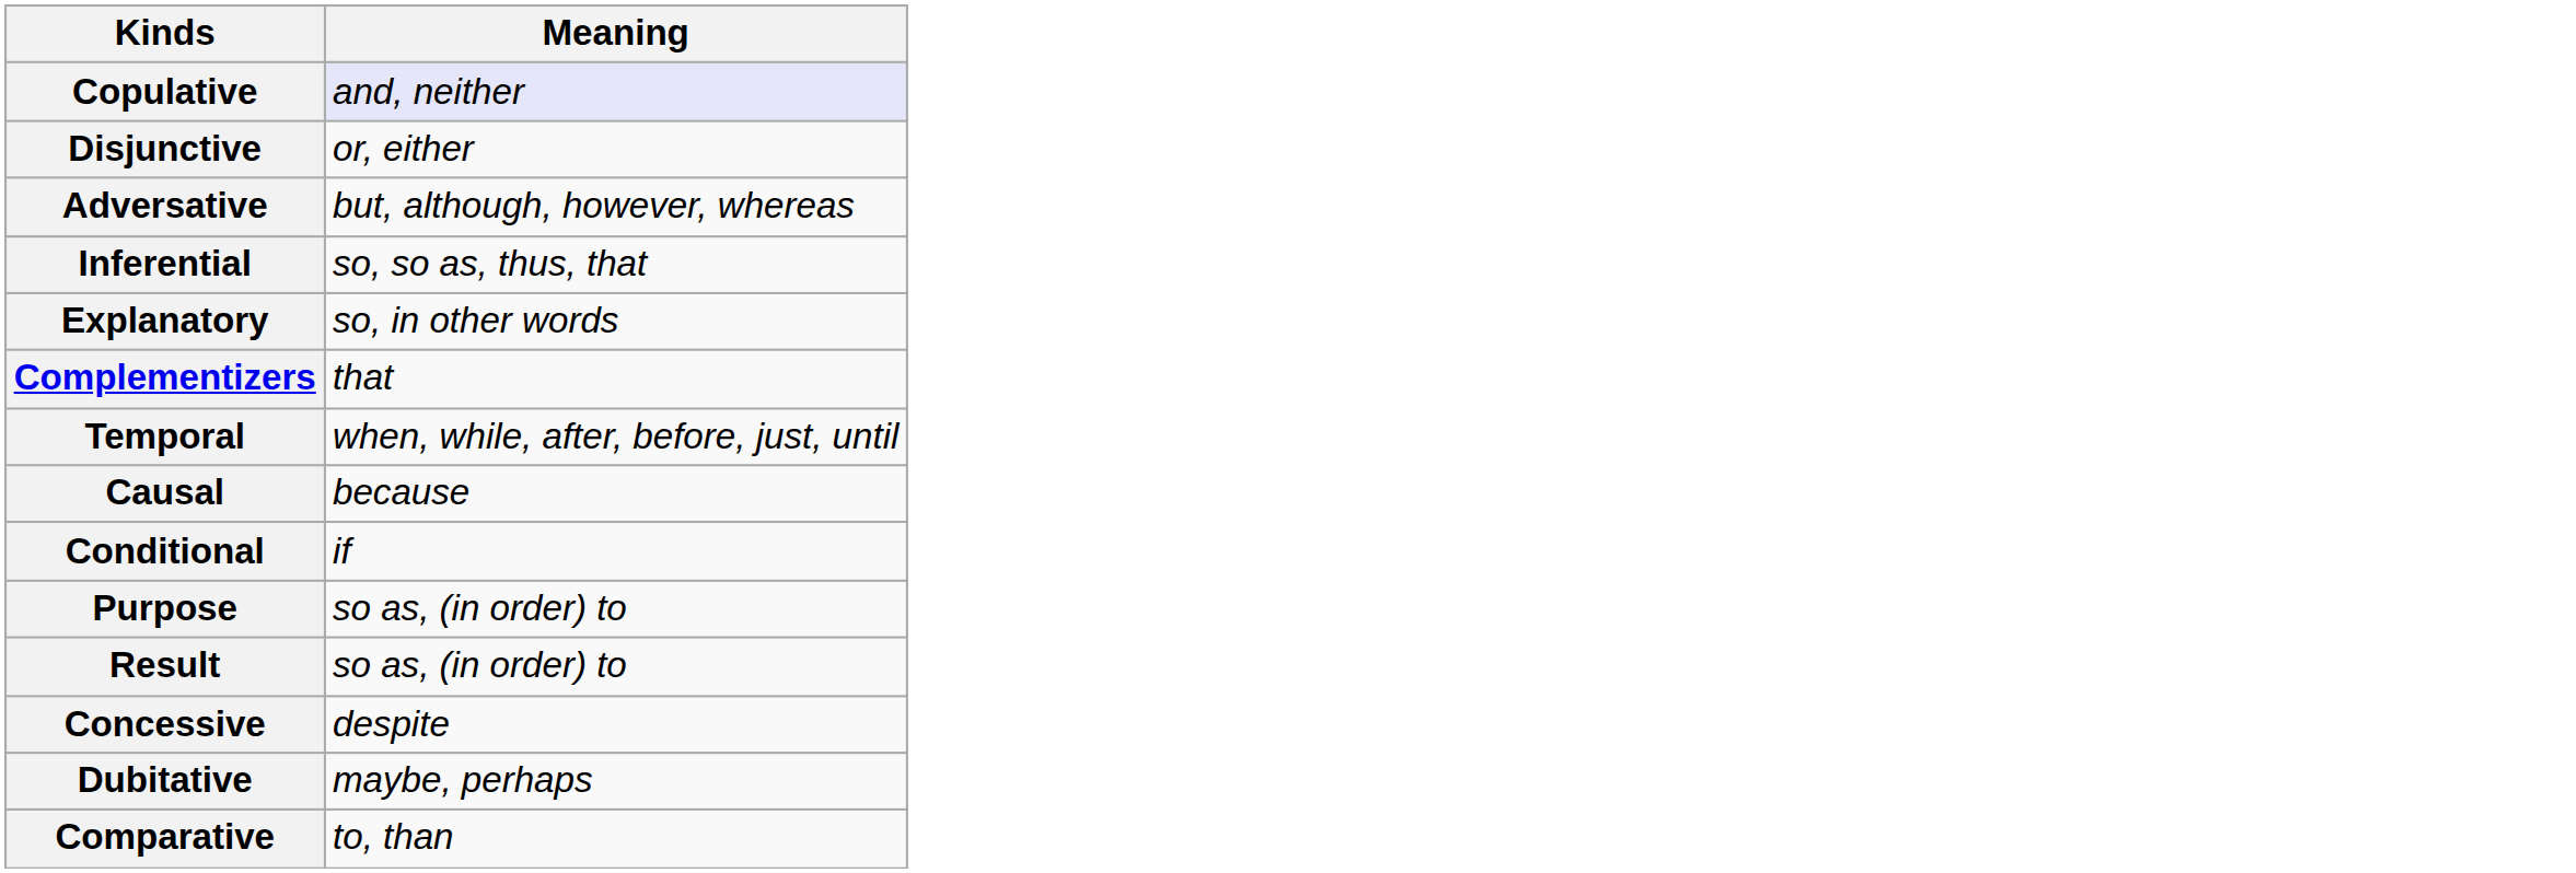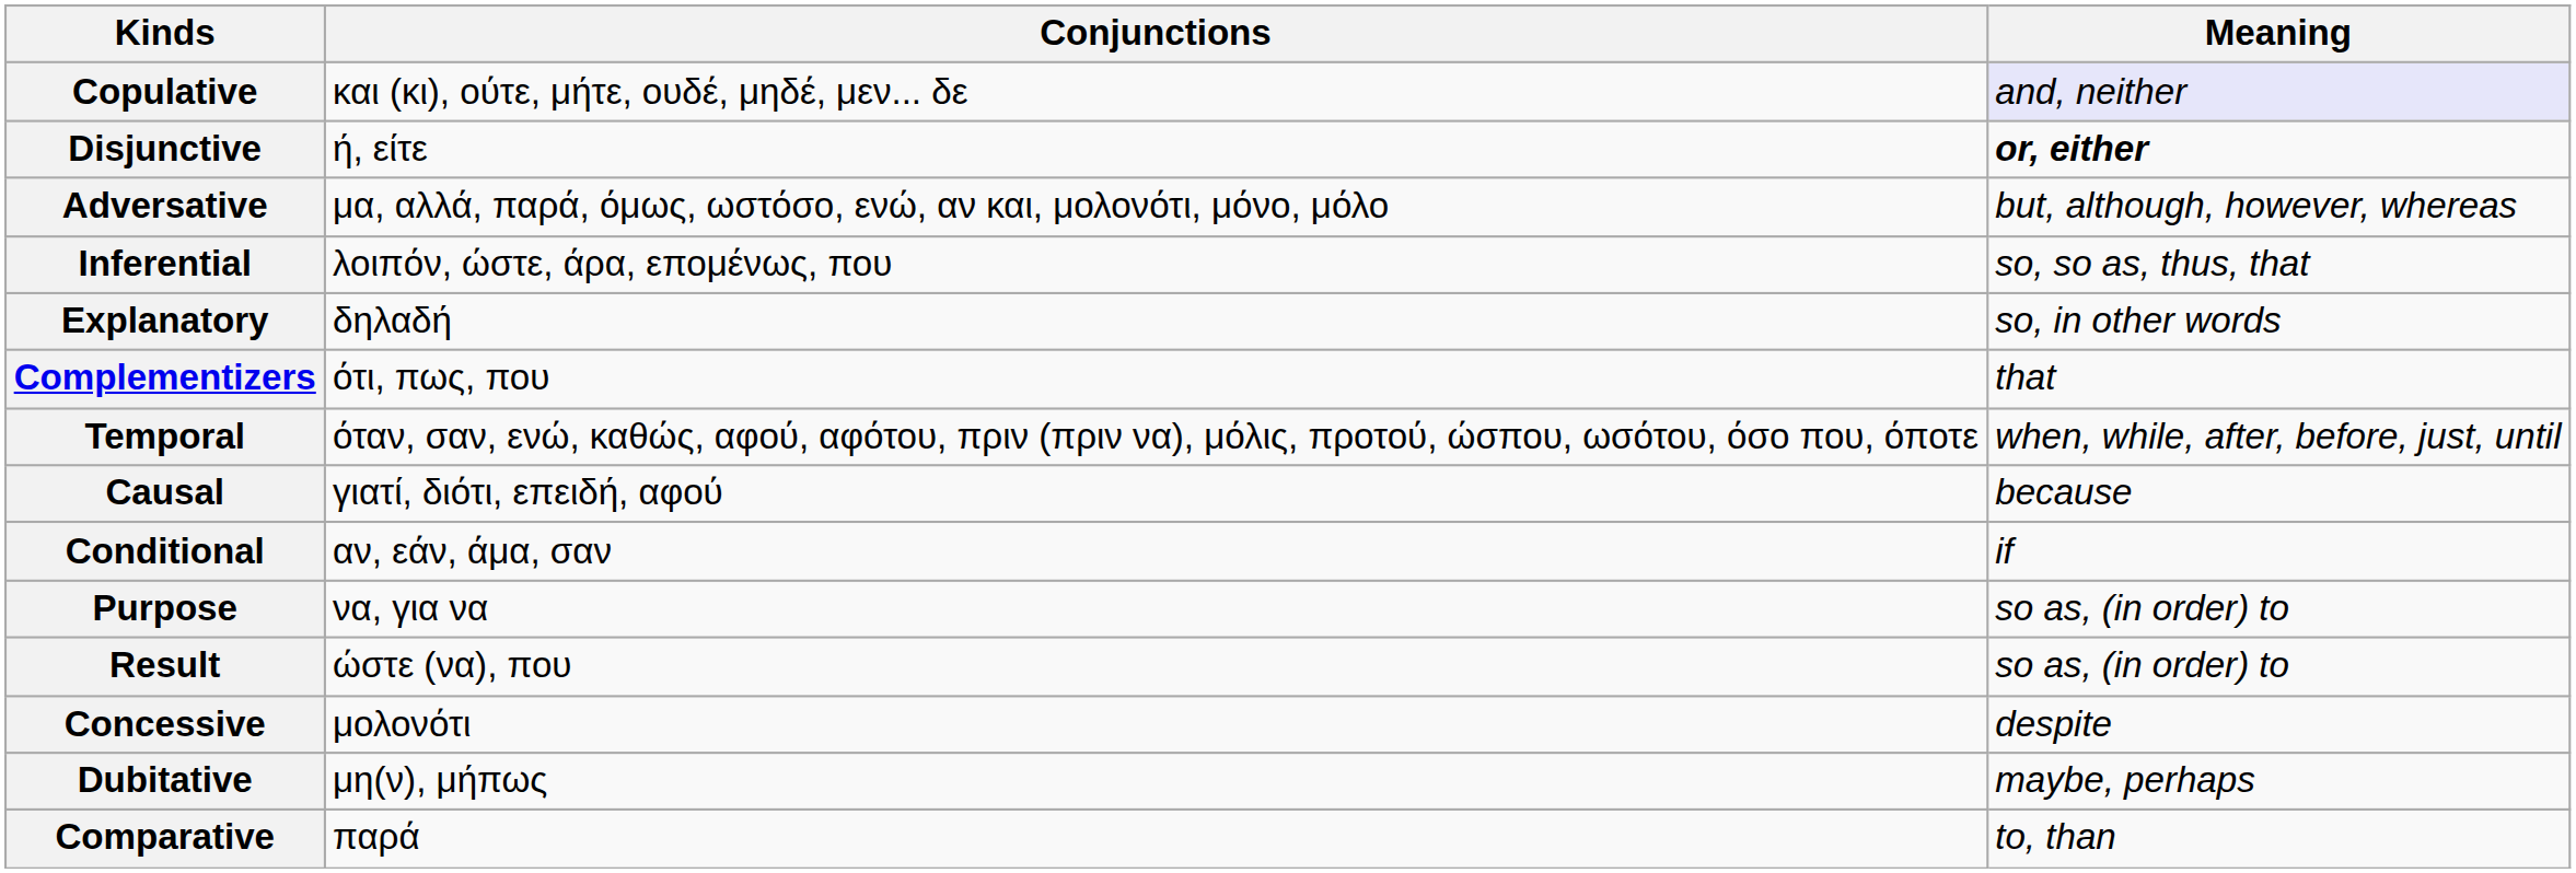+ column: Conjunctions | και (κι), ούτε, μήτε, ουδέ, μηδέ, μεν... δε | ή, είτε | μα, αλλά, παρά, όμως, ωστόσο, ενώ, αν και, μολονότι, μόνο, μόλο | λοιπόν, ώστε, άρα, επομένως, που | δηλαδή | ότι, πως, που | όταν, σαν, ενώ, καθώς, αφού, αφότου, πριν (πριν να), μόλις, προτού, ώσπου, ωσότου, όσο που, όποτε | γιατί, διότι, επειδή, αφού | αν, εάν, άμα, σαν | να, για να | ώστε (να), που | μολονότι | μη(ν), μήπως | παρά
Disjunctive | Meaning: normal -> bold
